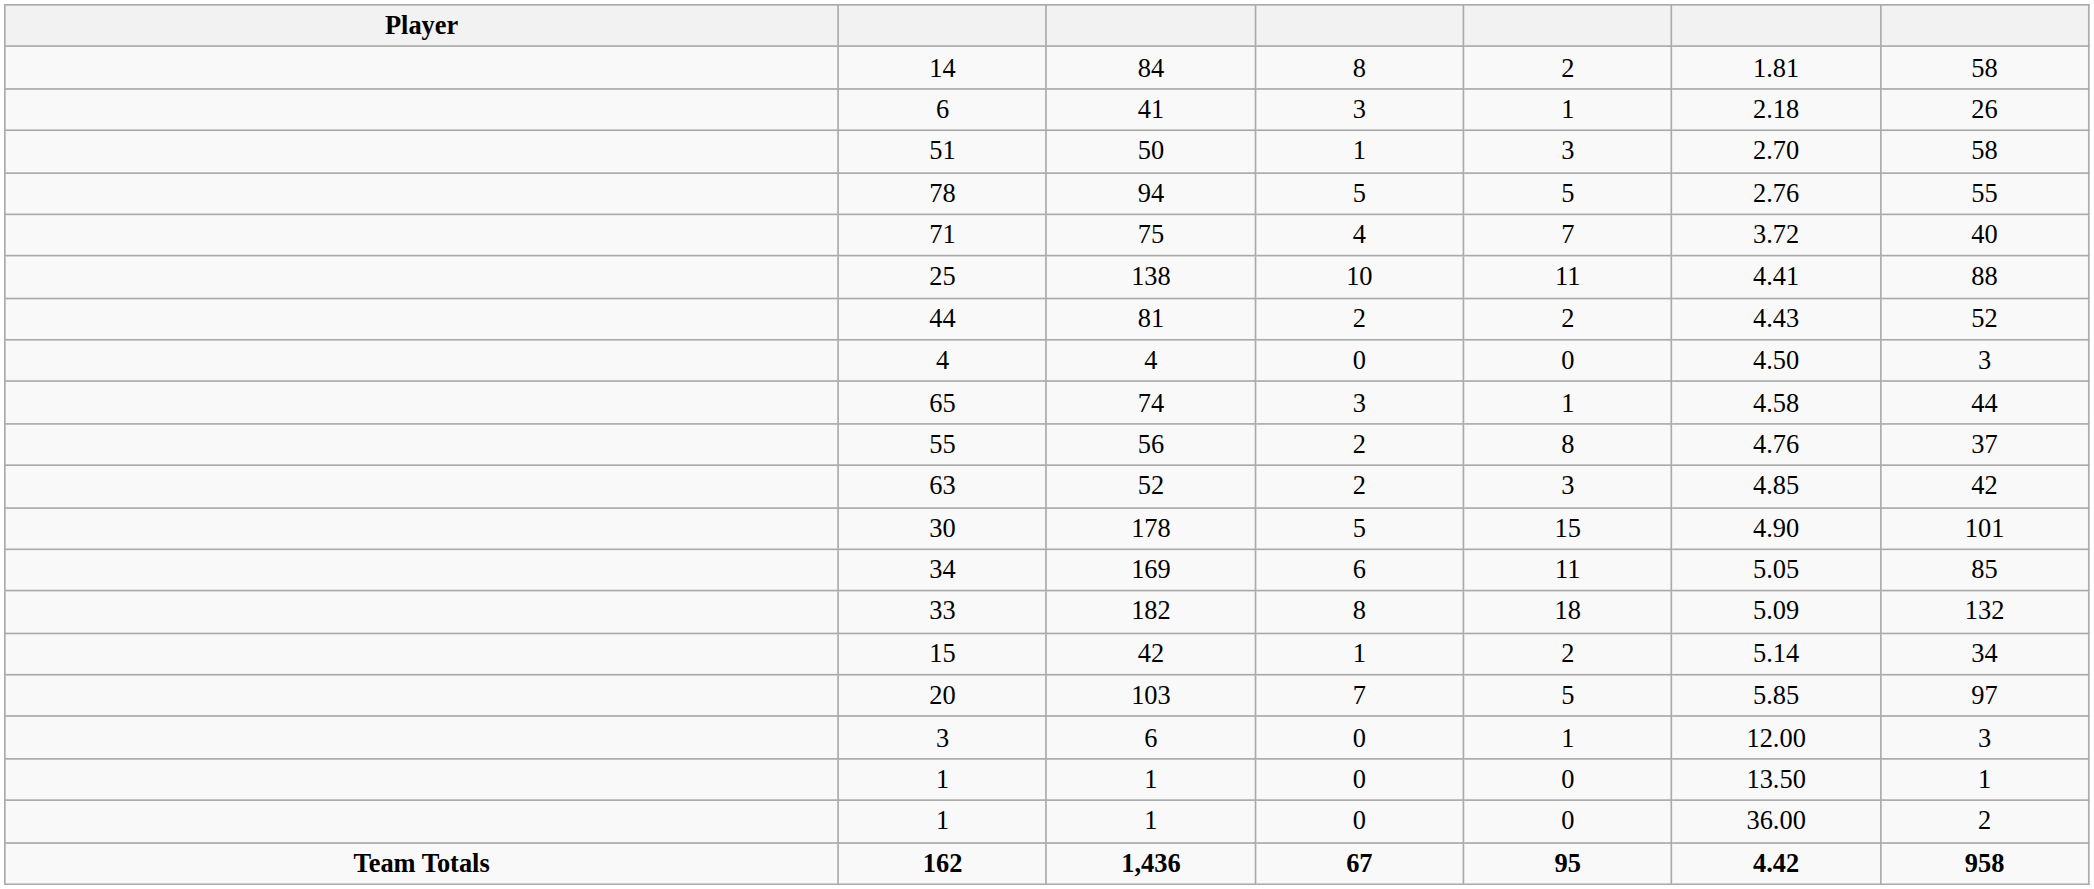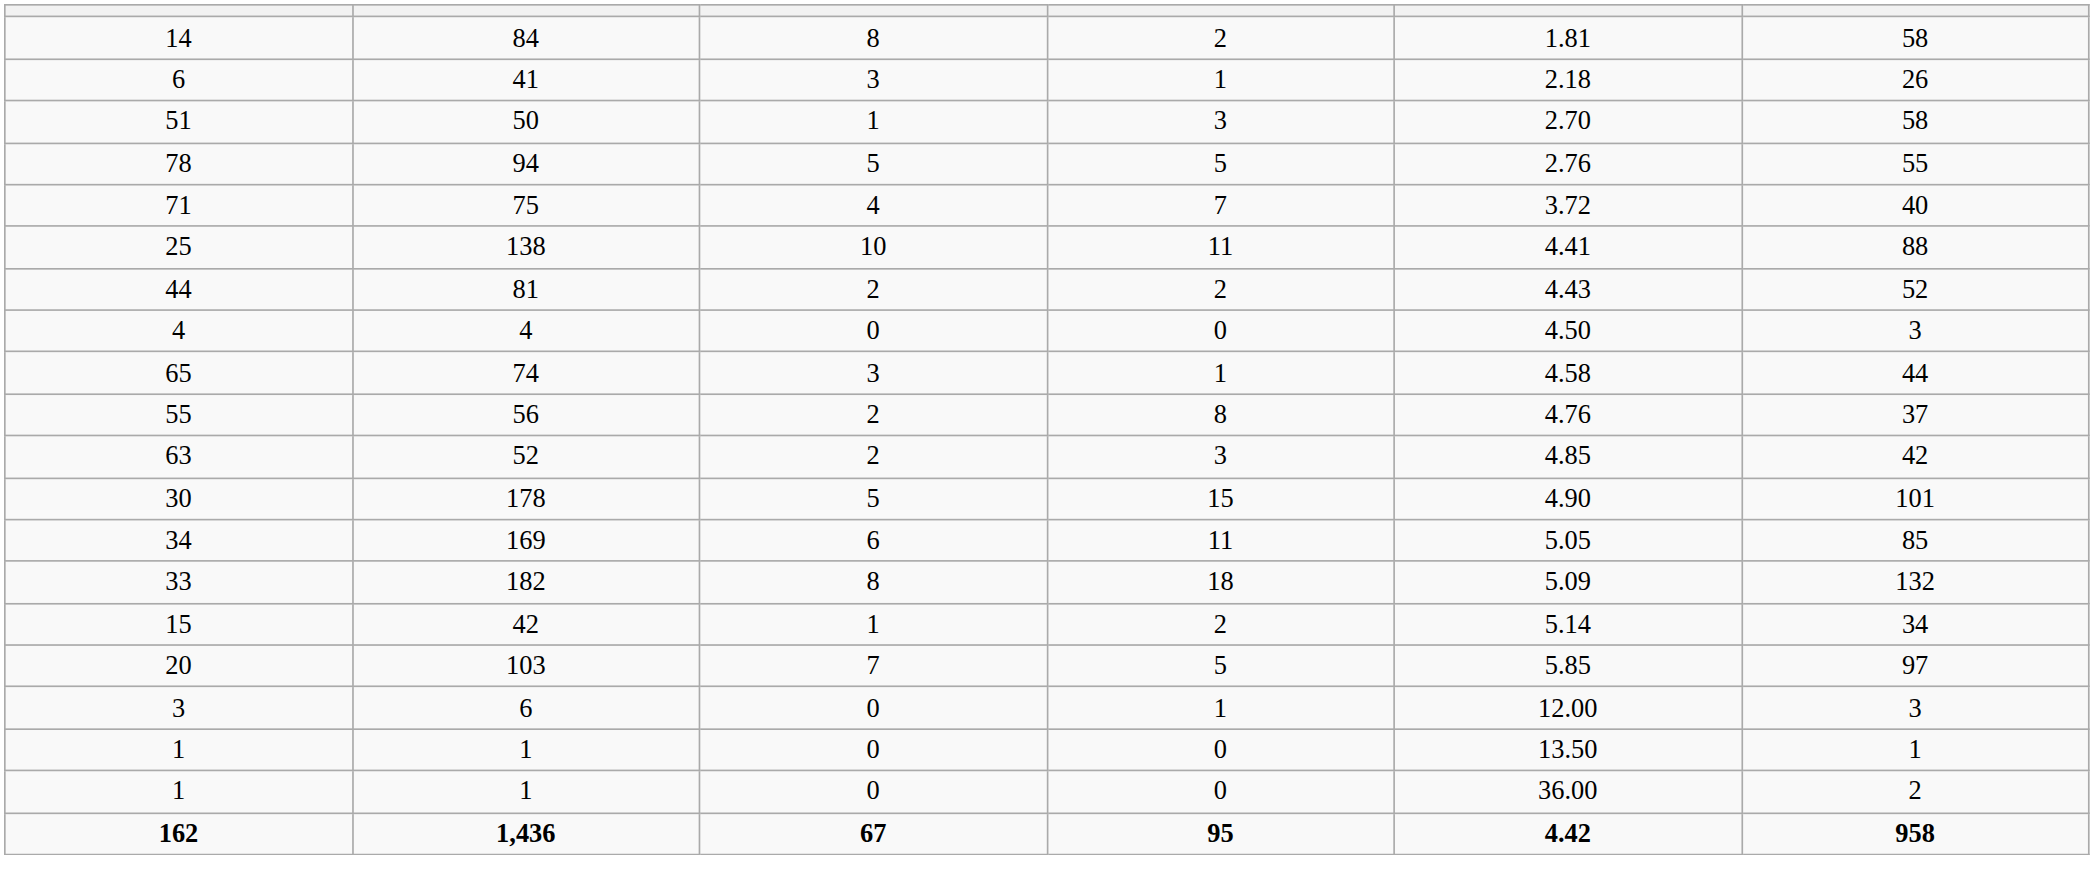- column: Player | Team Totals
